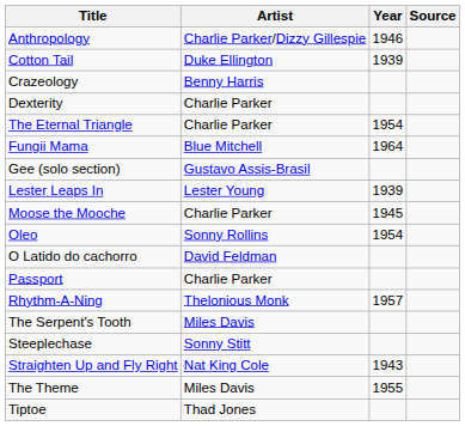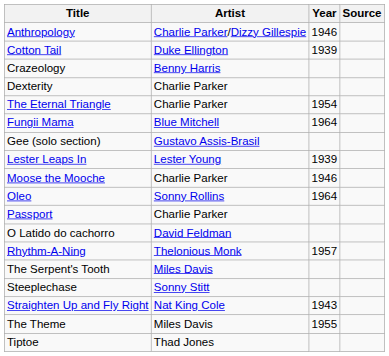Moose the Mooche | Year: 1945 -> 1946
Oleo | Year: 1954 -> 1964
rows swapped: Passport <-> O Latido do cachorro
